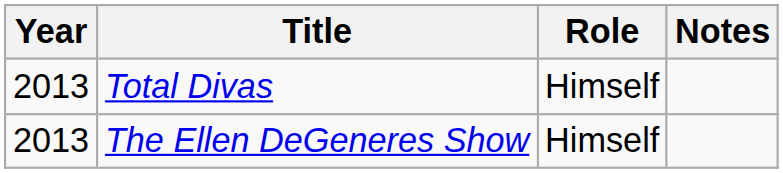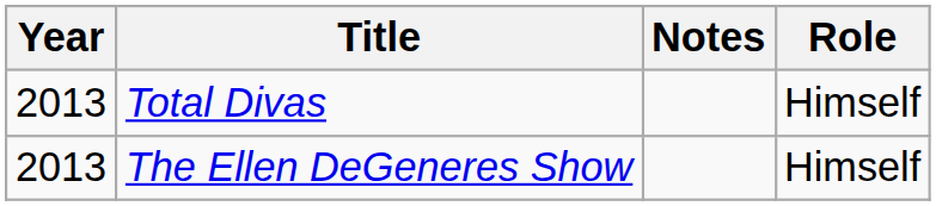columns swapped: Role <-> Notes
